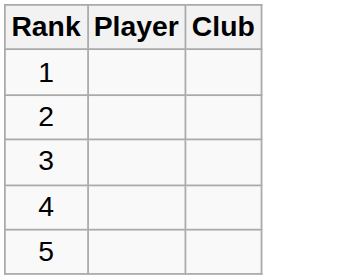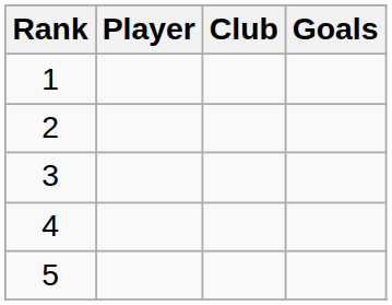+ column: Goals
